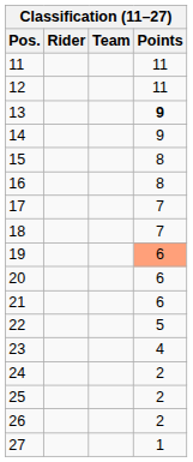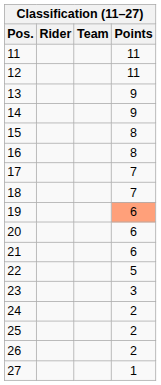13 | Points: bold -> normal
23 | Points: 4 -> 3
